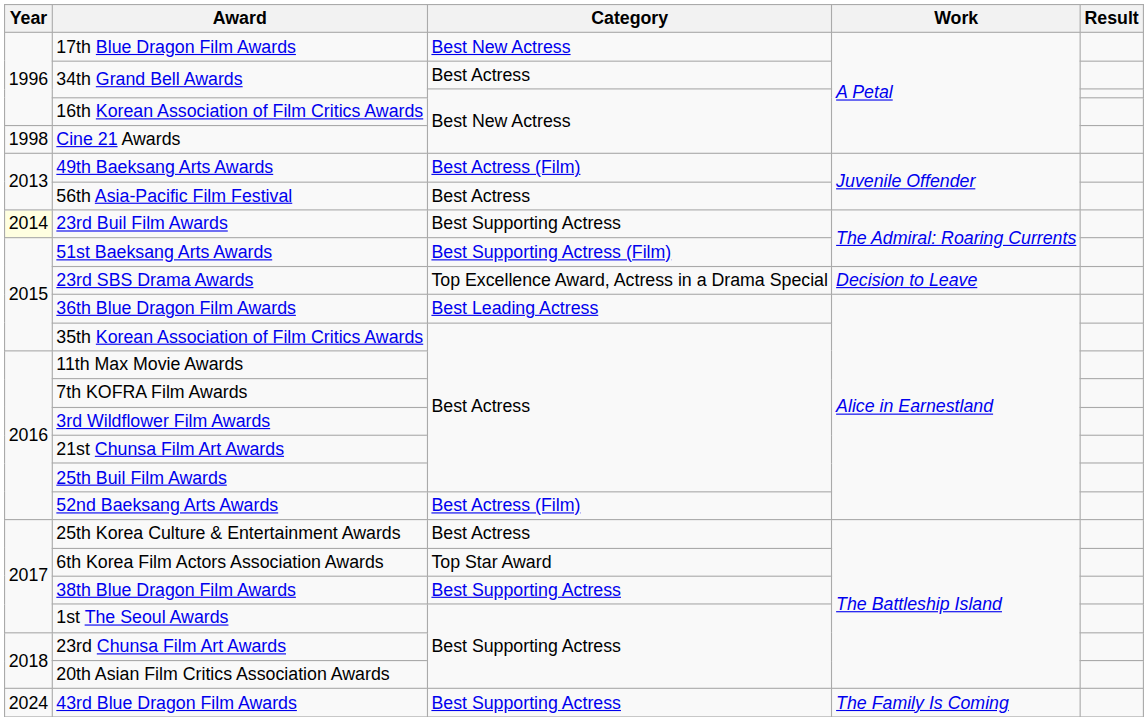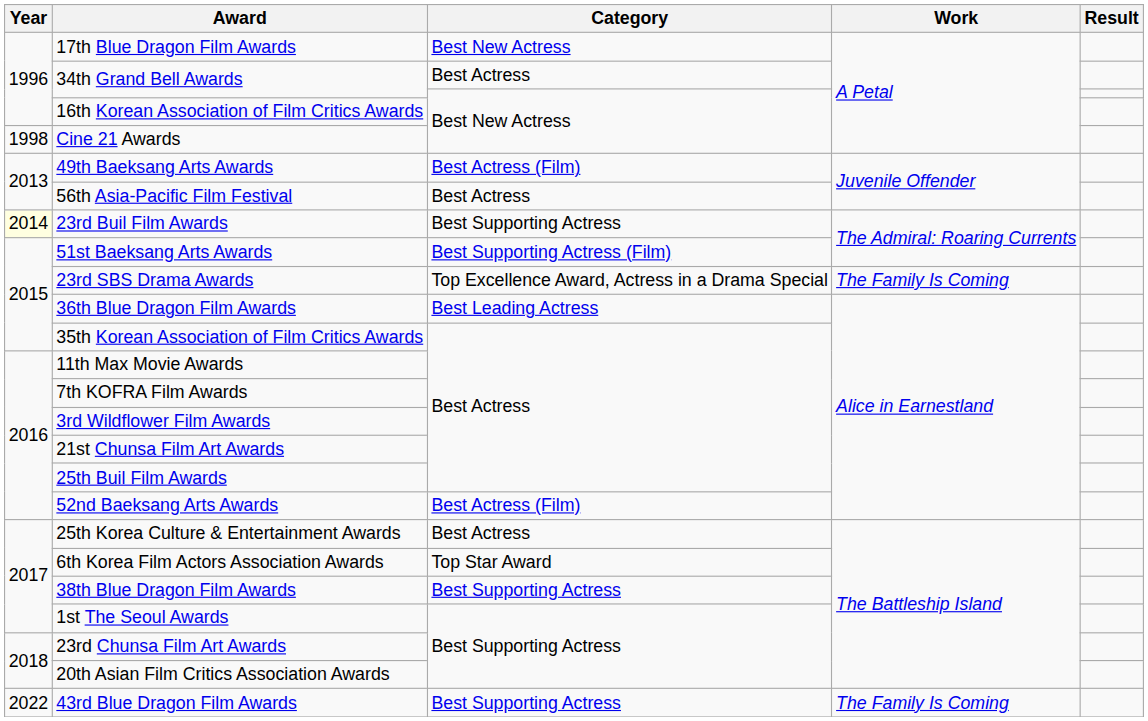23rd SBS Drama Awards | Work: Decision to Leave -> The Family Is Coming
43rd Blue Dragon Film Awards | Year: 2024 -> 2022
